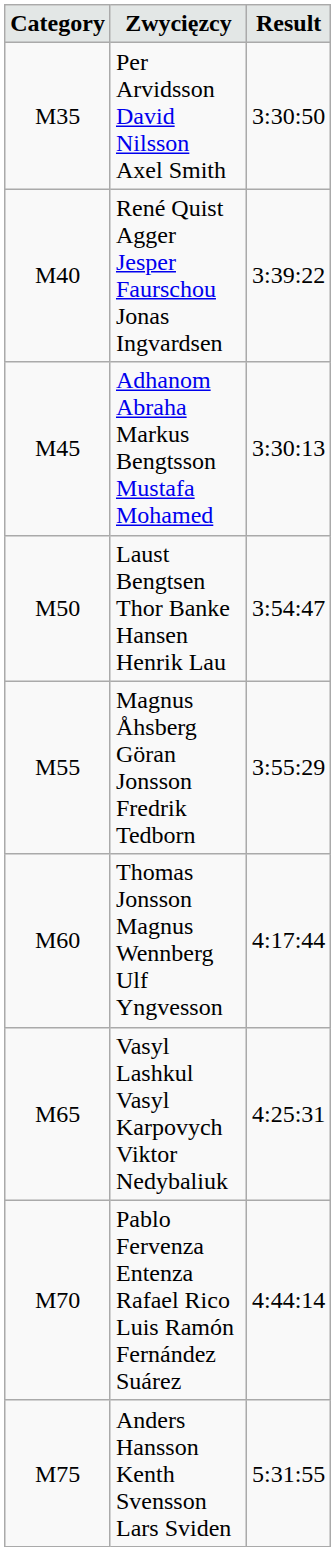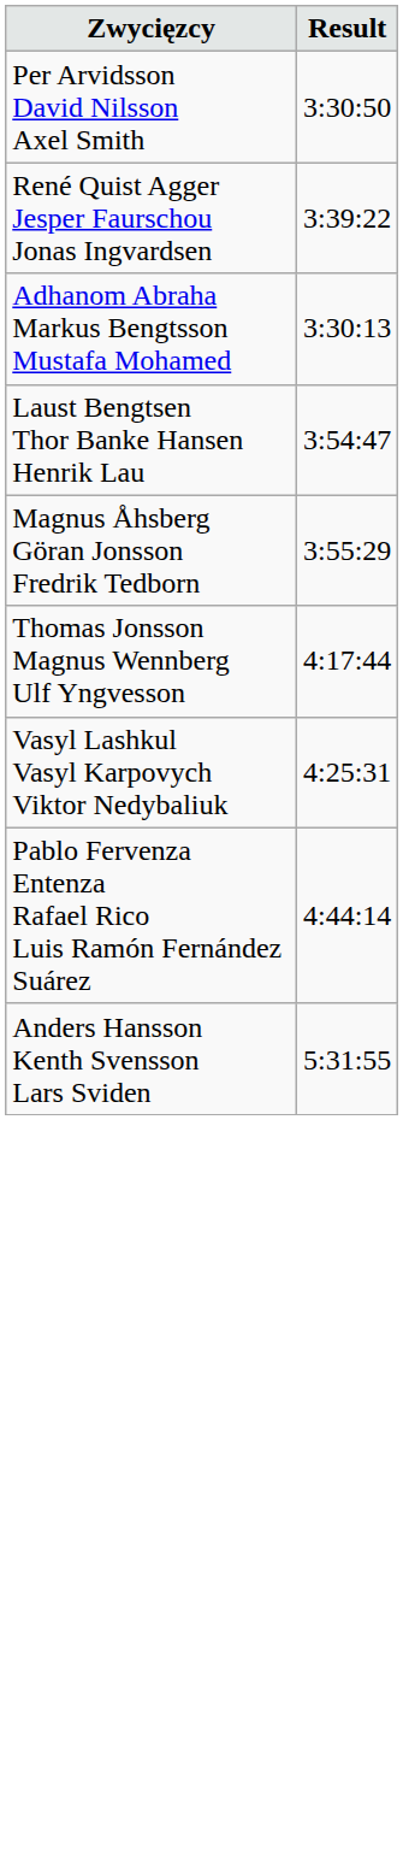- column: Category | M35 | M40 | M45 | M50 | M55 | M60 | M65 | M70 | M75
